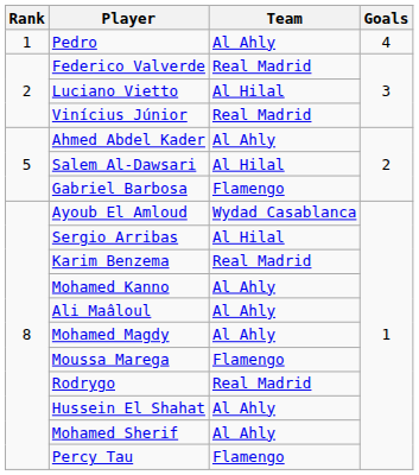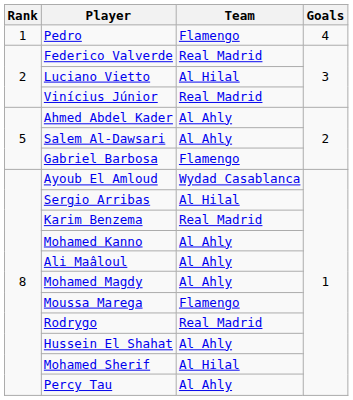Pedro | Team: Al Ahly -> Flamengo
Salem Al-Dawsari | Team: Al Hilal -> Al Ahly
Mohamed Sherif | Team: Al Ahly -> Al Hilal
Percy Tau | Team: Flamengo -> Al Ahly
